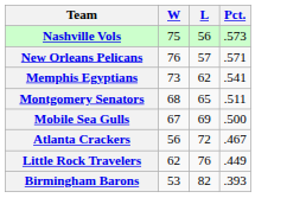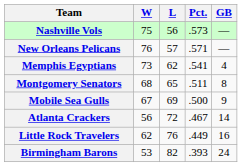+ column: GB | — | — | 4 | 8 | 9 | 14 | 16 | 24
